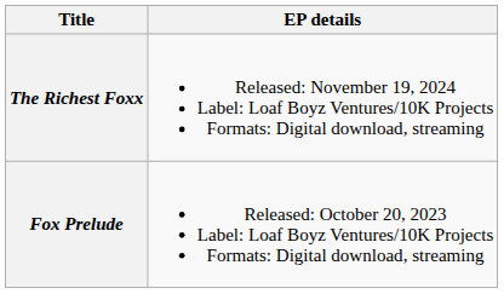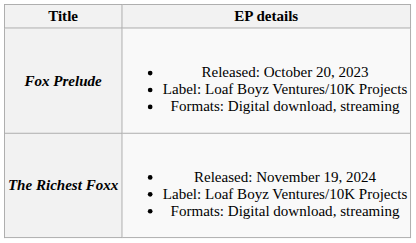rows swapped: Fox Prelude <-> The Richest Foxx
